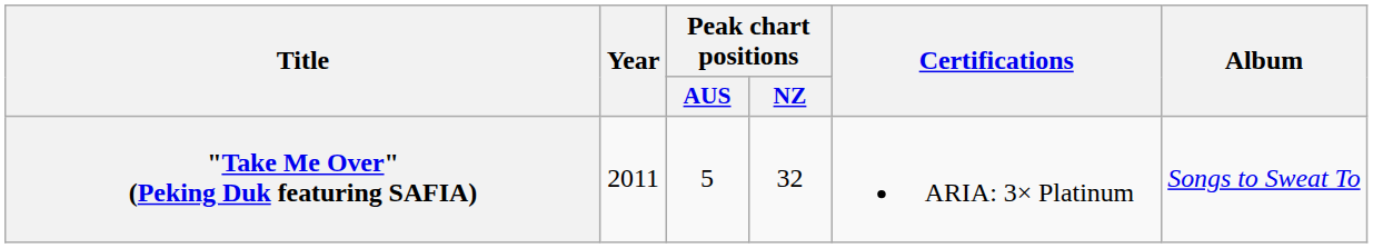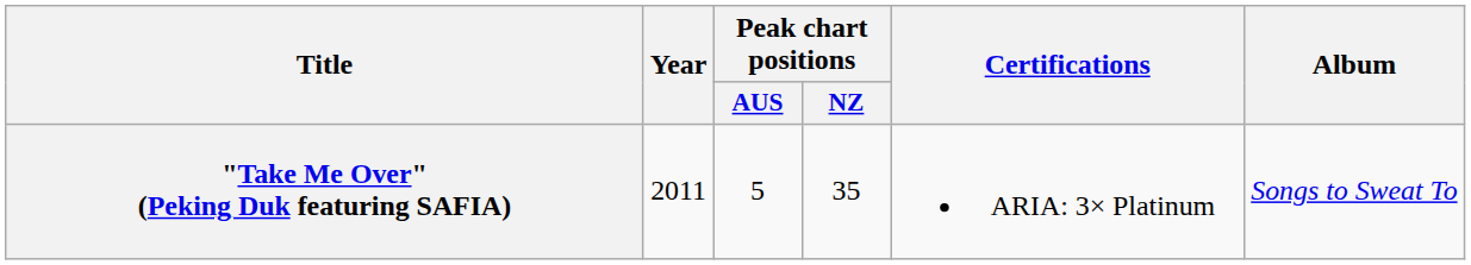"Take Me Over" (Peking Duk featuring SAFIA) | Peak chart positions / NZ: 32 -> 35
